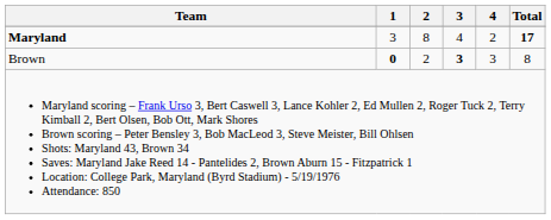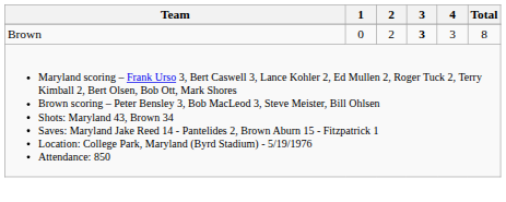- row: Maryland | 3 | 8 | 4 | 2 | 17
Brown | 1: bold -> normal
